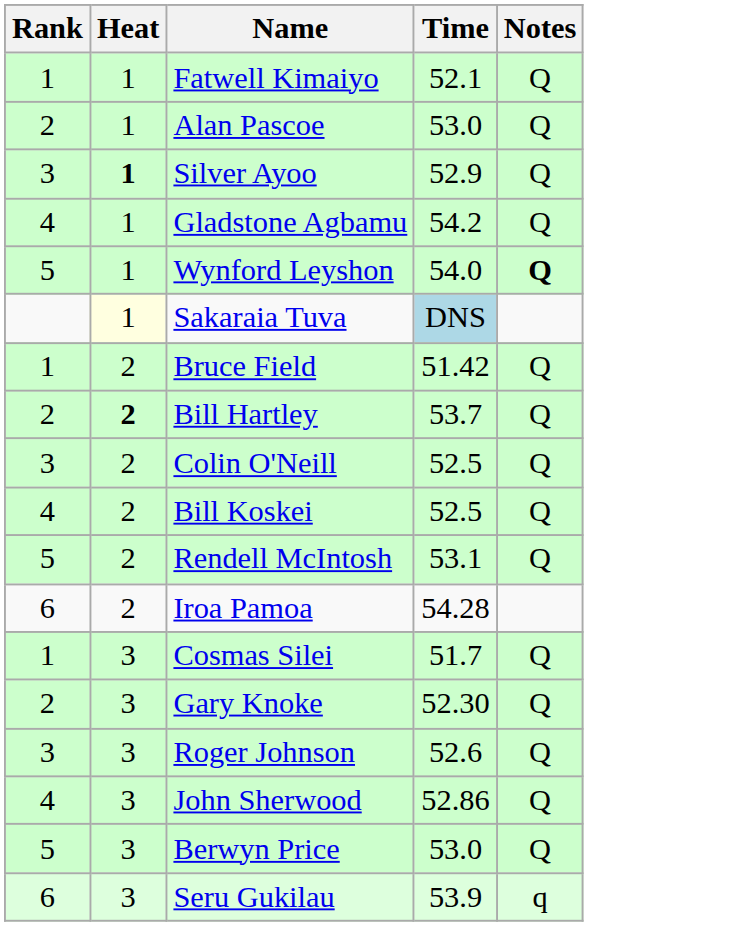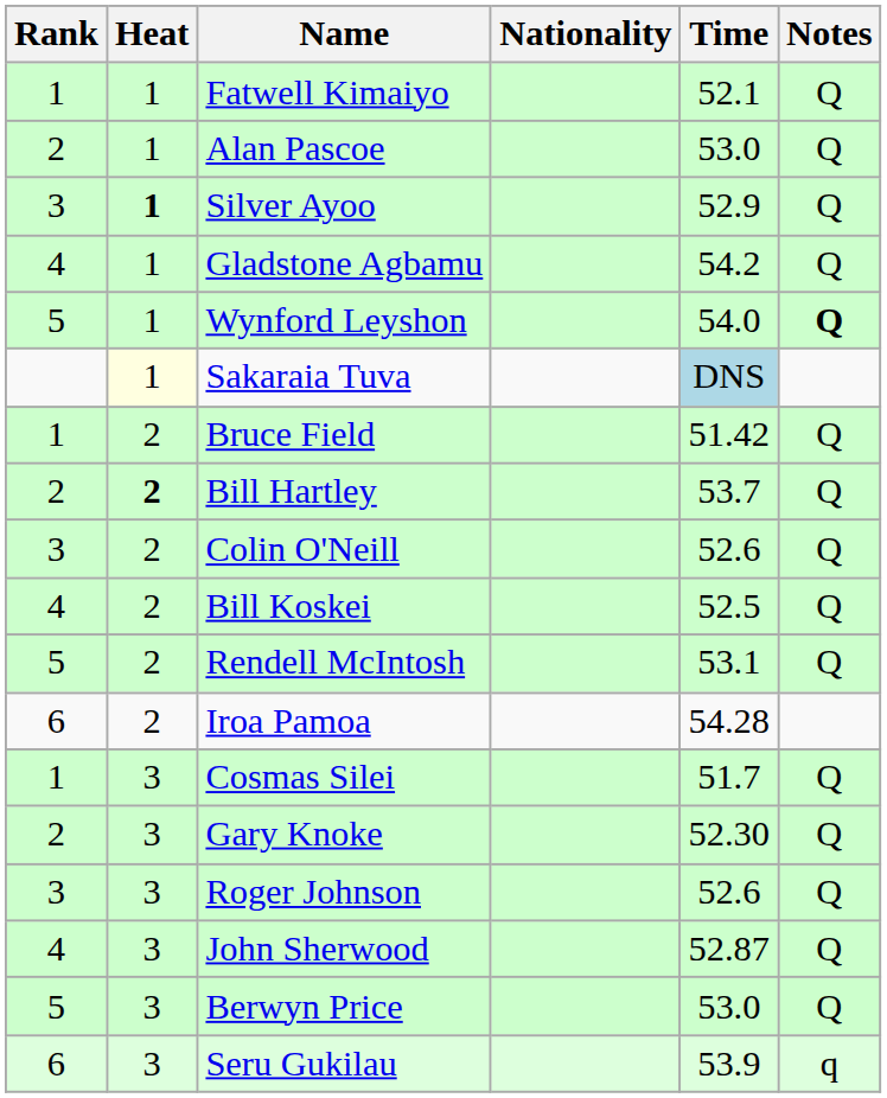+ column: Nationality
Colin O'Neill | Time: 52.5 -> 52.6
John Sherwood | Time: 52.86 -> 52.87
